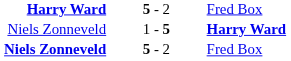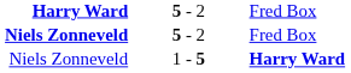rows swapped: Niels Zonneveld / 5 - 2 <-> Niels Zonneveld / 1 - 5
